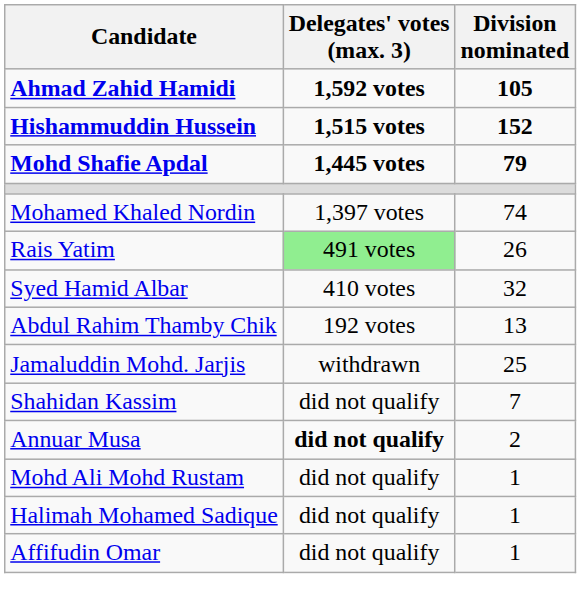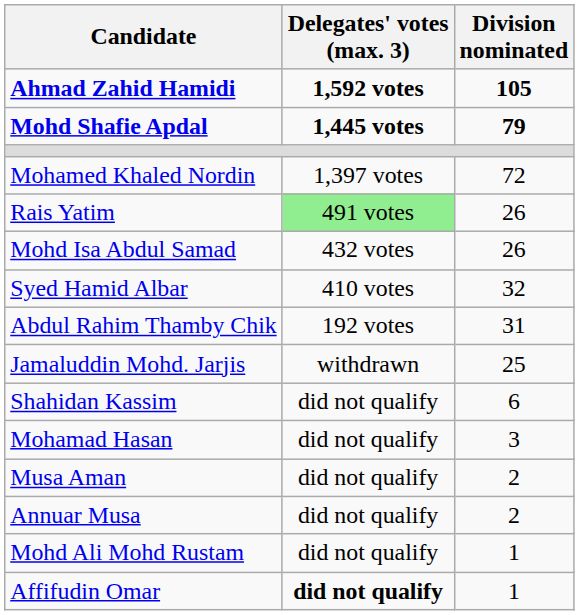- row: Hishammuddin Hussein | 1,515 votes | 152
Mohamed Khaled Nordin | Division nominated: 74 -> 72
+ row: Mohd Isa Abdul Samad | 432 votes | 26
Abdul Rahim Thamby Chik | Division nominated: 13 -> 31
Shahidan Kassim | Division nominated: 7 -> 6
+ row: Mohamad Hasan | did not qualify | 3
+ row: Musa Aman | did not qualify | 2
Annuar Musa | Delegates' votes (max. 3): bold -> normal
- row: Halimah Mohamed Sadique | did not qualify | 1
Affifudin Omar | Delegates' votes (max. 3): normal -> bold
